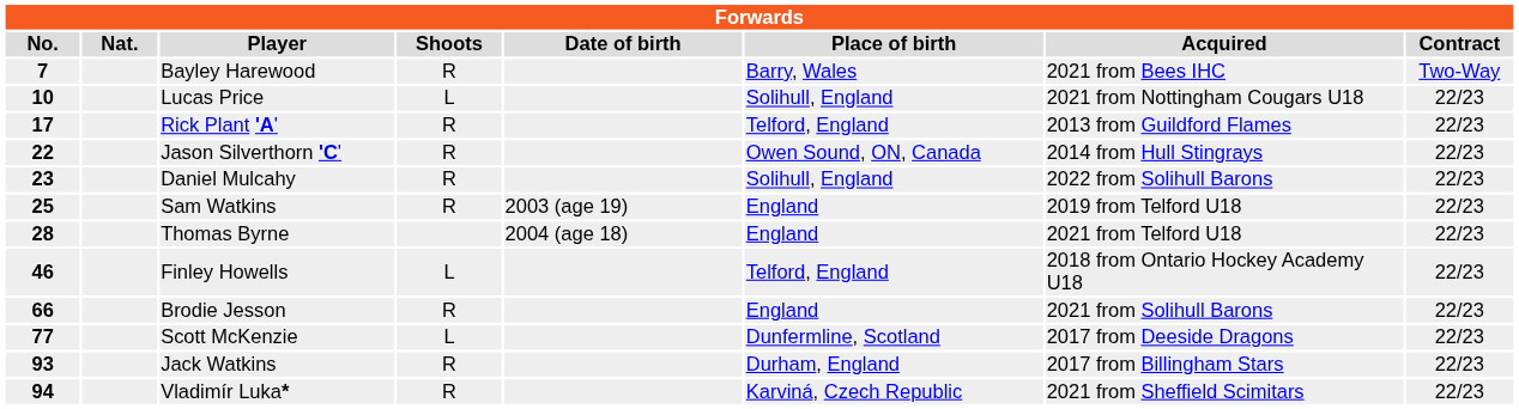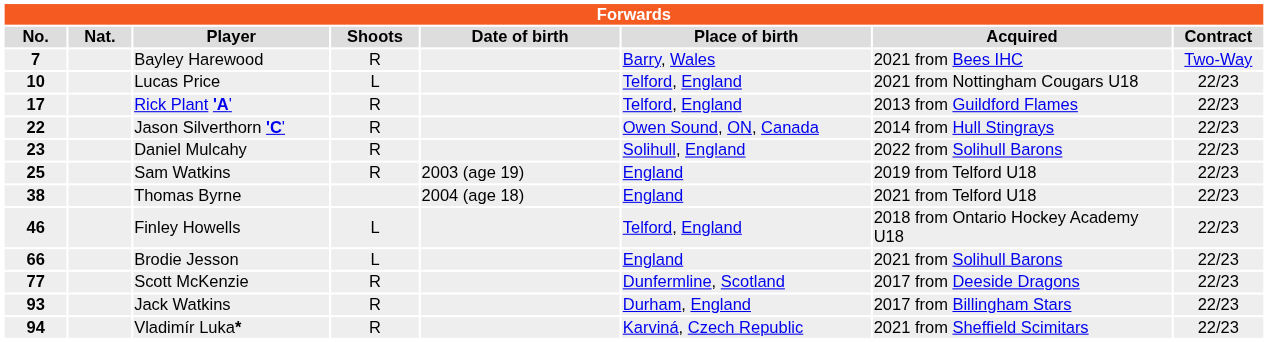Lucas Price | Place of birth: Solihull, England -> Telford, England
Thomas Byrne | No.: 28 -> 38
Brodie Jesson | Shoots: R -> L
Scott McKenzie | Shoots: L -> R
